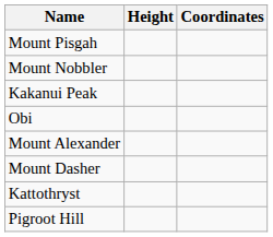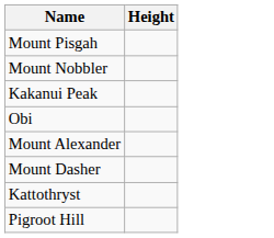- column: Coordinates
